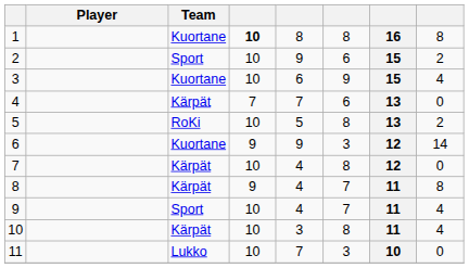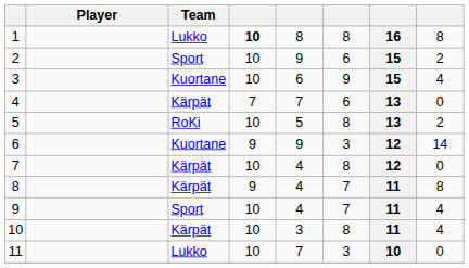1 | Team: Kuortane -> Lukko
